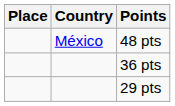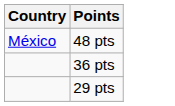- column: Place
